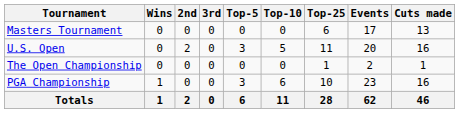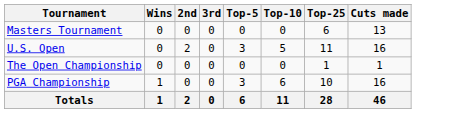- column: Events | 17 | 20 | 2 | 23 | 62
